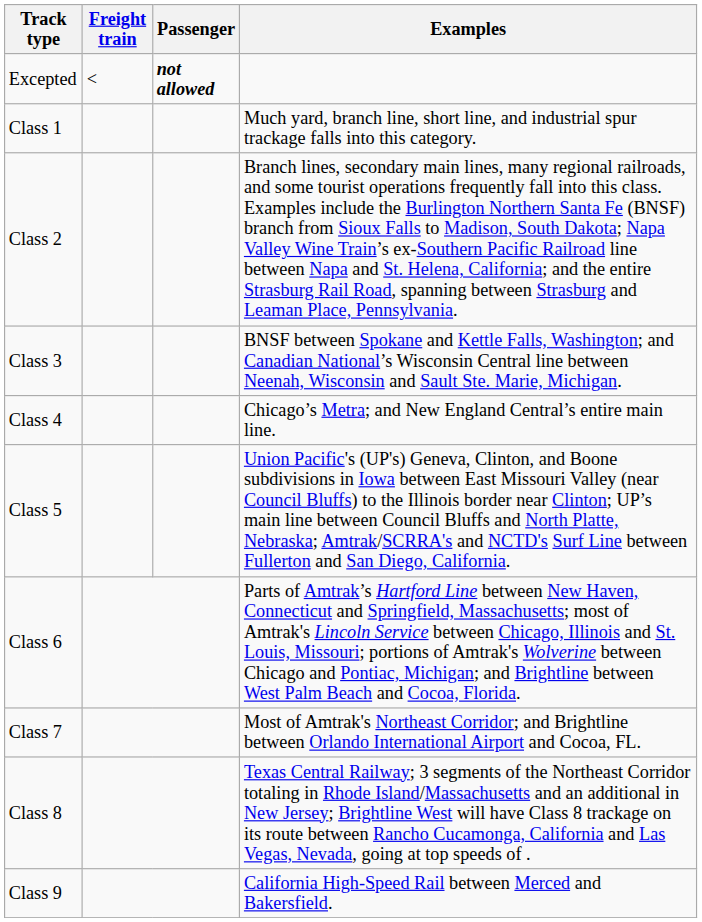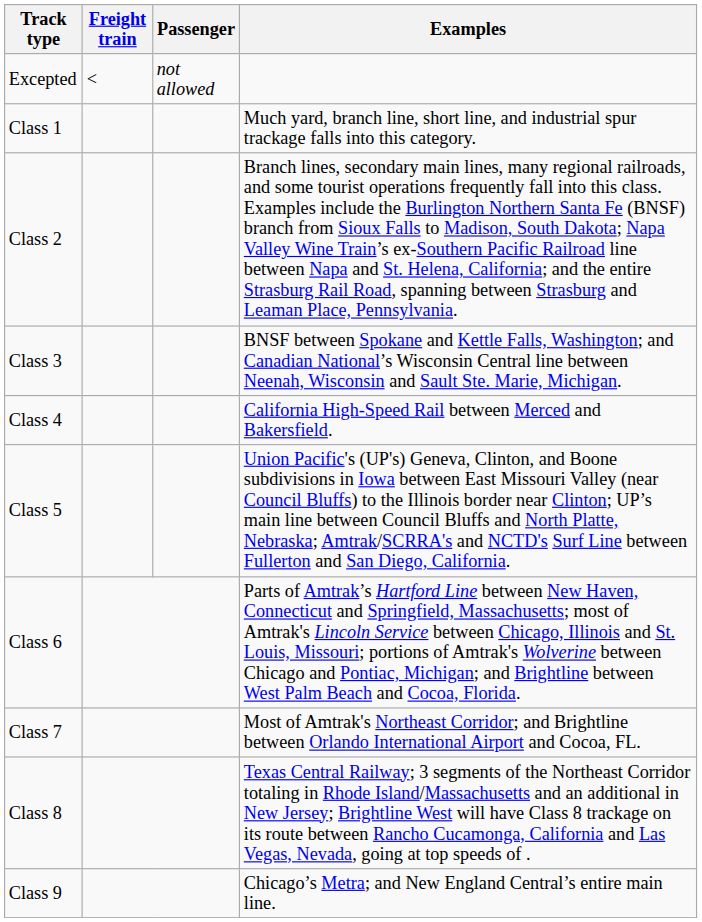Excepted | Passenger: bold -> normal
Class 4 | Examples: Chicago’s Metra; and New England Central’s entire main line. -> California High-Speed Rail between Merced and Bakersfield.
Class 9 | Examples: California High-Speed Rail between Merced and Bakersfield. -> Chicago’s Metra; and New England Central’s entire main line.
